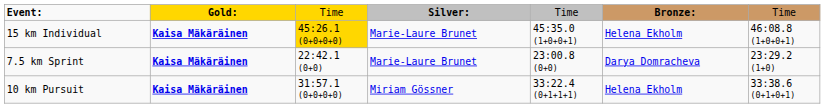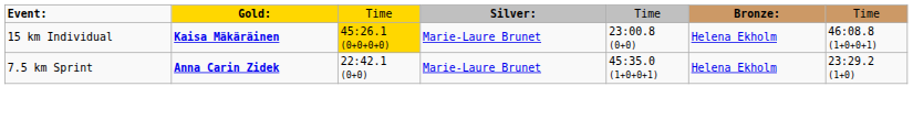15 km Individual | column 5: 45:35.0 (1+0+0+1) -> 23:00.8 (0+0)
7.5 km Sprint | column 2: Kaisa Mäkäräinen -> Anna Carin Zidek
7.5 km Sprint | column 5: 23:00.8 (0+0) -> 45:35.0 (1+0+0+1)
7.5 km Sprint | column 6: Darya Domracheva -> Helena Ekholm
- row: 10 km Pursuit | Kaisa Mäkäräinen | 31:57.1 (0+0+0+0) | Miriam Gössner | 33:22.4 (0+1+1+1) | Helena Ekholm | 33:38.6 (0+1+0+1)
